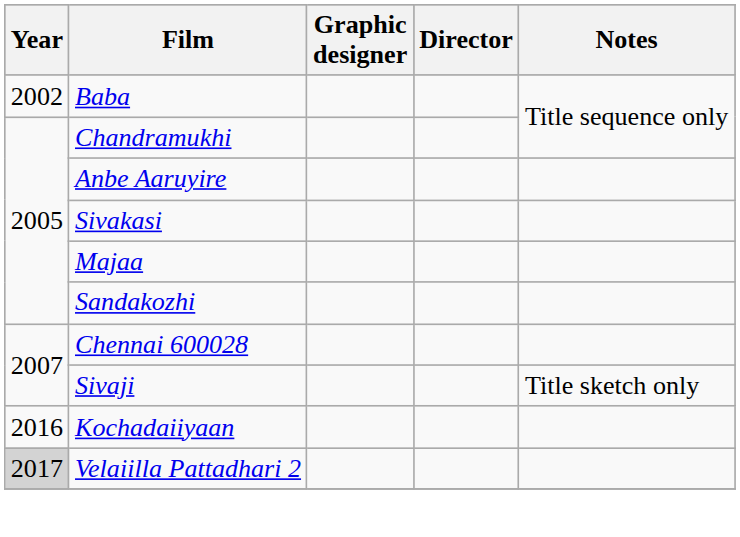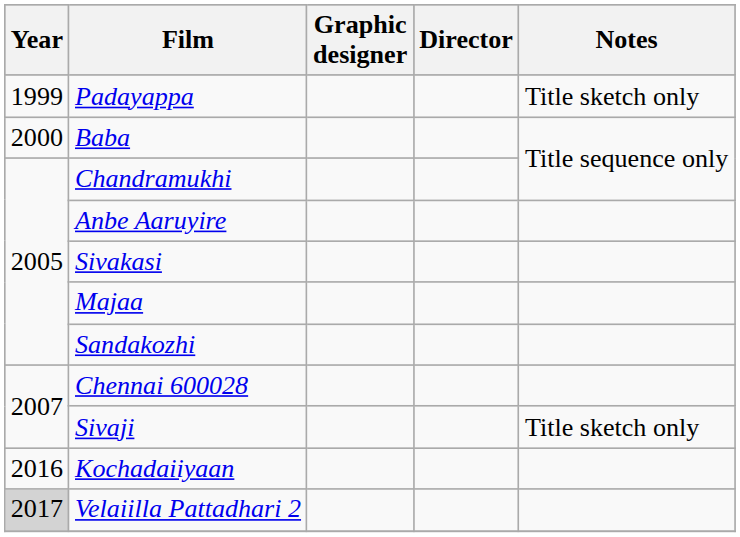+ row: 1999 | Padayappa | Title sketch only
Baba | Year: 2002 -> 2000
